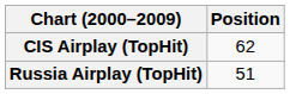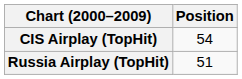CIS Airplay (TopHit) | Position: 62 -> 54
